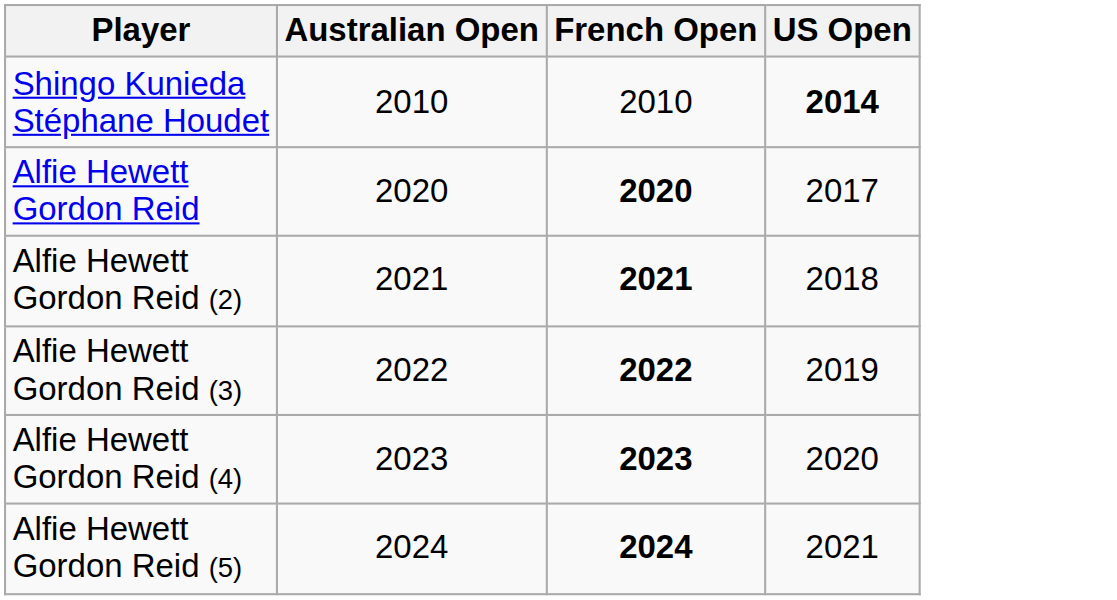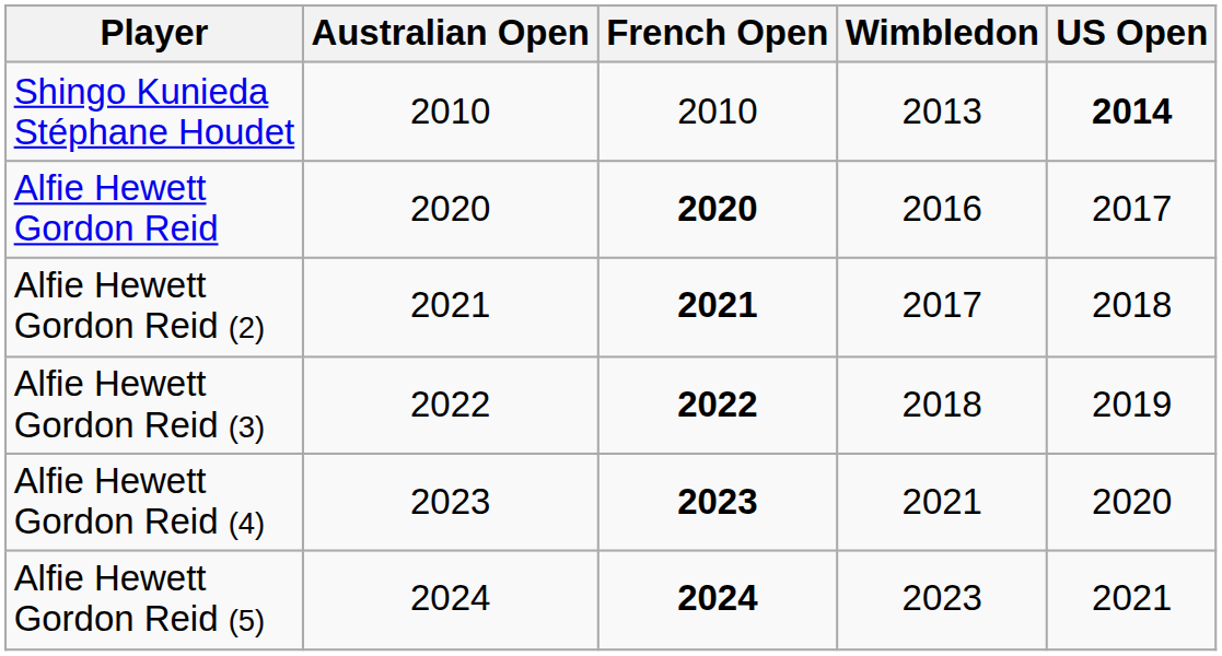+ column: Wimbledon | 2013 | 2016 | 2017 | 2018 | 2021 | 2023
